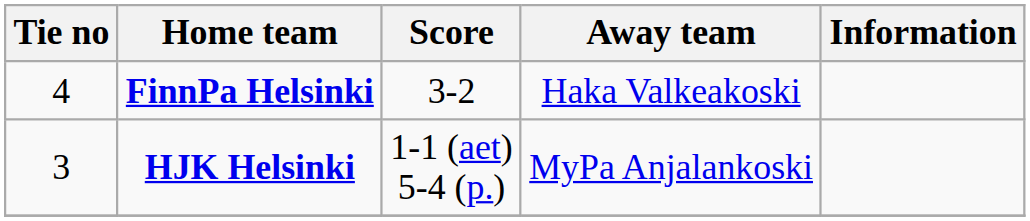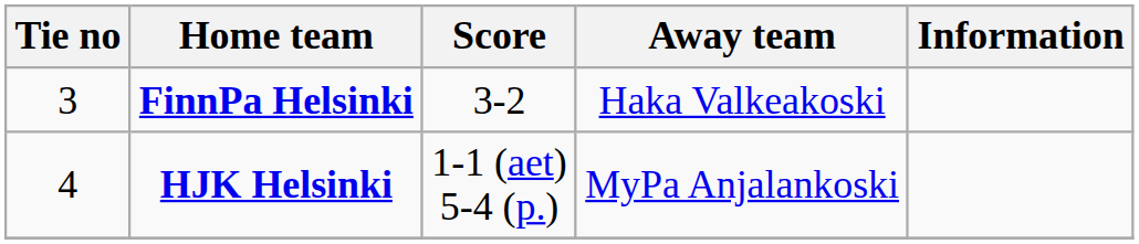FinnPa Helsinki | Tie no: 4 -> 3
HJK Helsinki | Tie no: 3 -> 4
